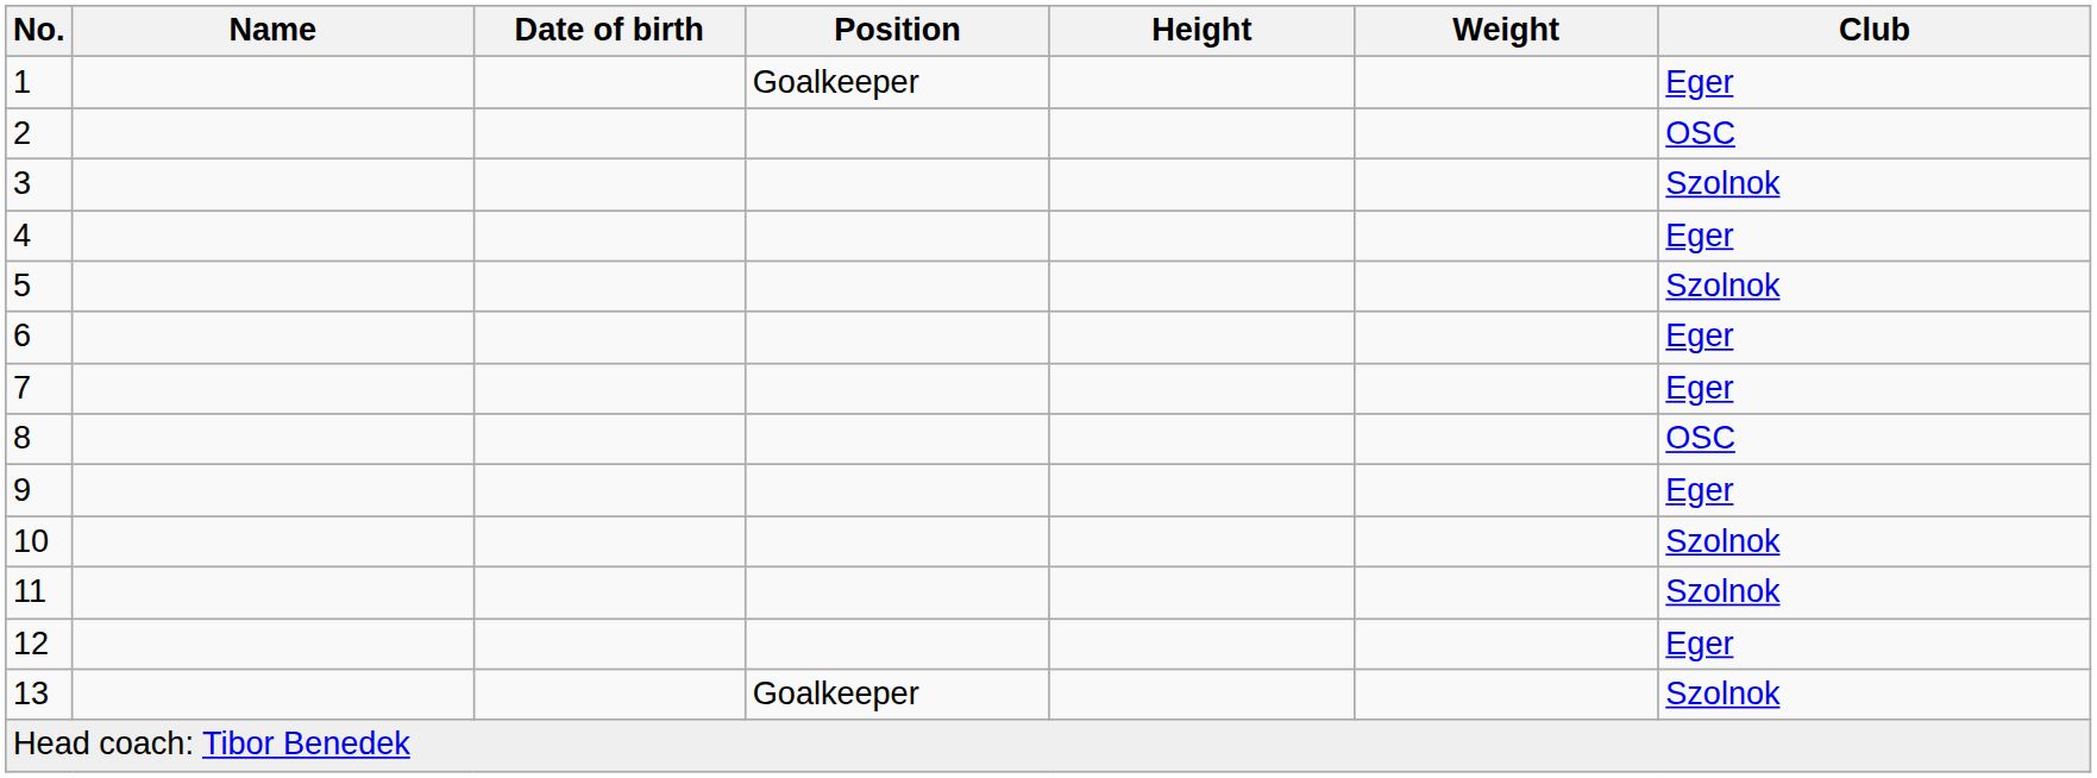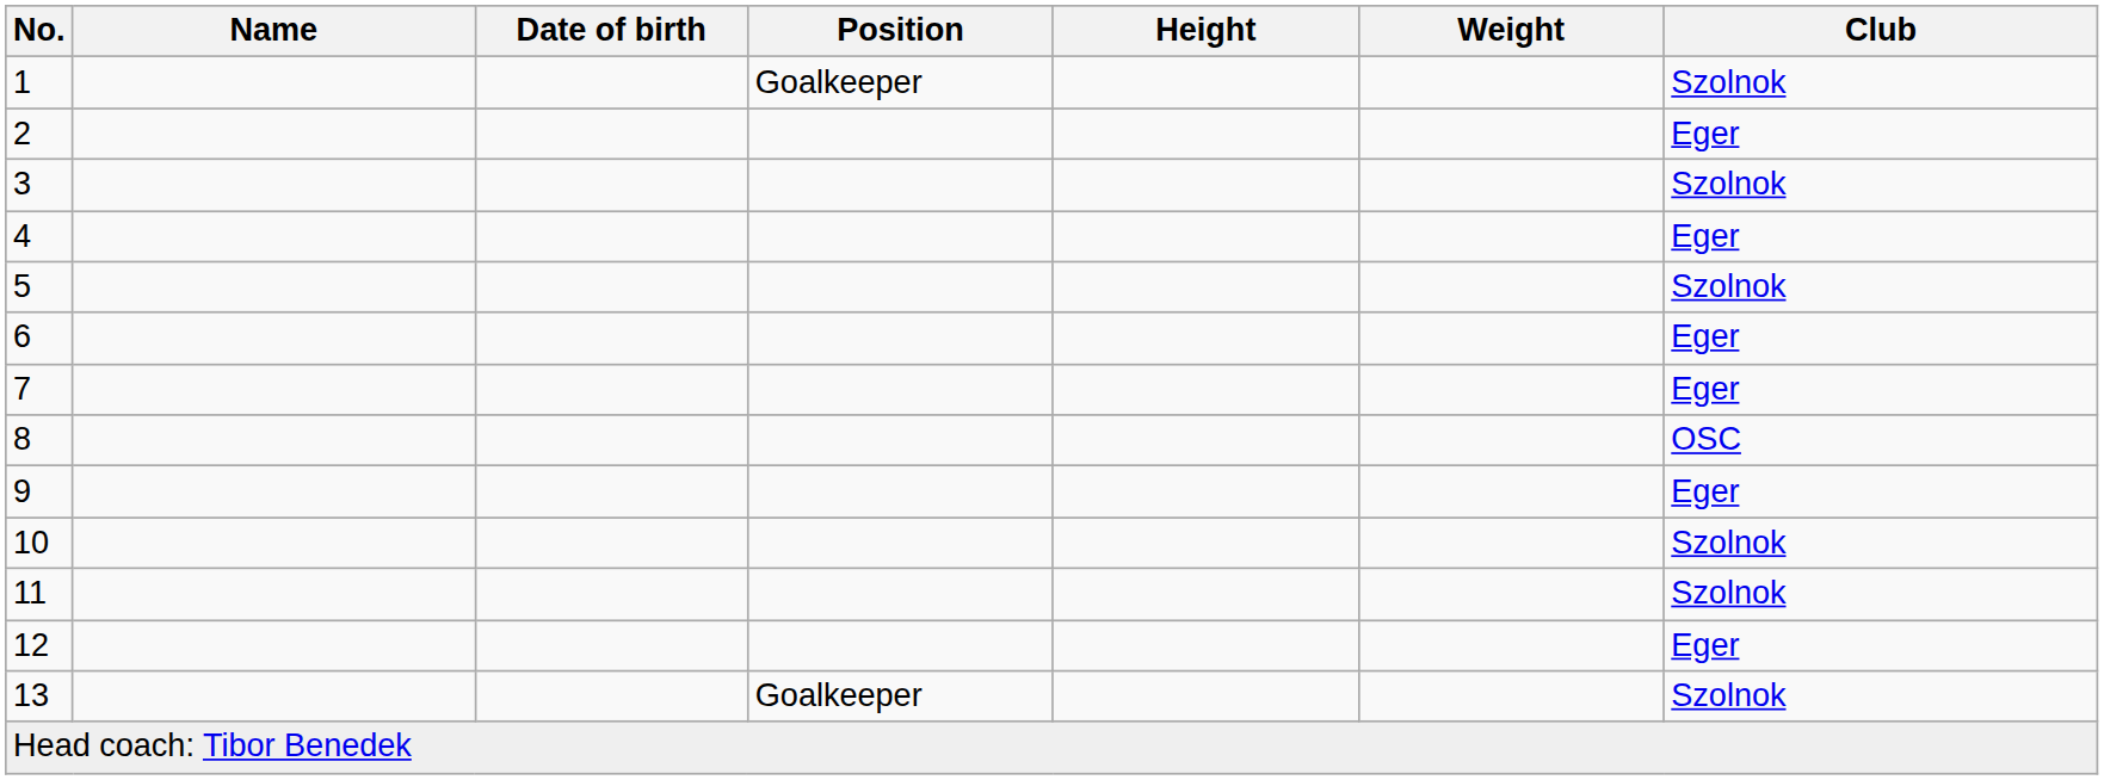1 | Club: Eger -> Szolnok
2 | Club: OSC -> Eger
